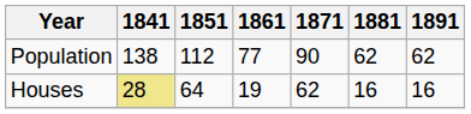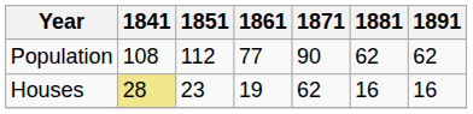Population | 1841: 138 -> 108
Houses | 1851: 64 -> 23
